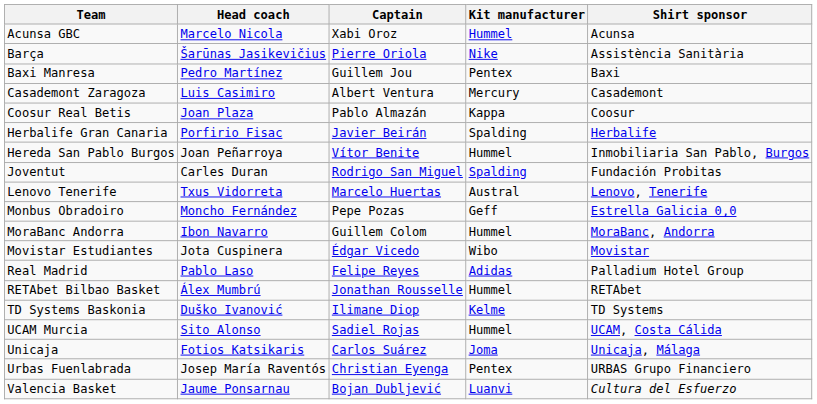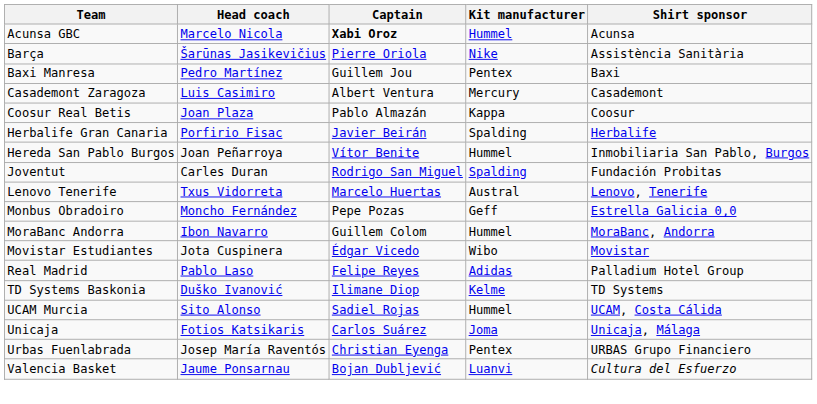Acunsa GBC | Captain: normal -> bold
- row: RETAbet Bilbao Basket | Álex Mumbrú | Jonathan Rousselle | Hummel | RETAbet
